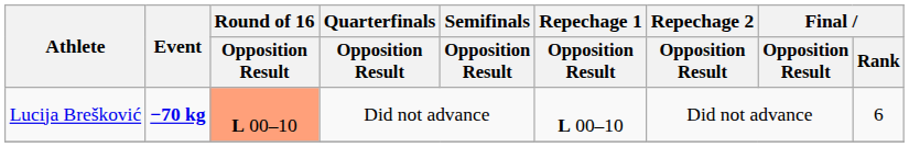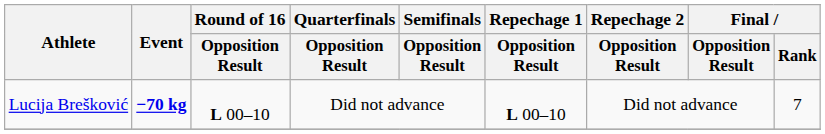Lucija Brešković | Round of 16 / Opposition Result: lightsalmon background -> no background
Lucija Brešković | Final / Rank: 6 -> 7
